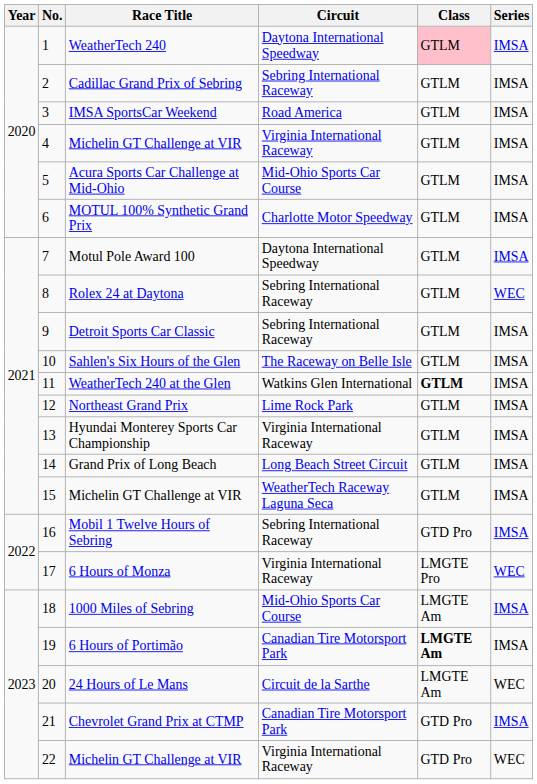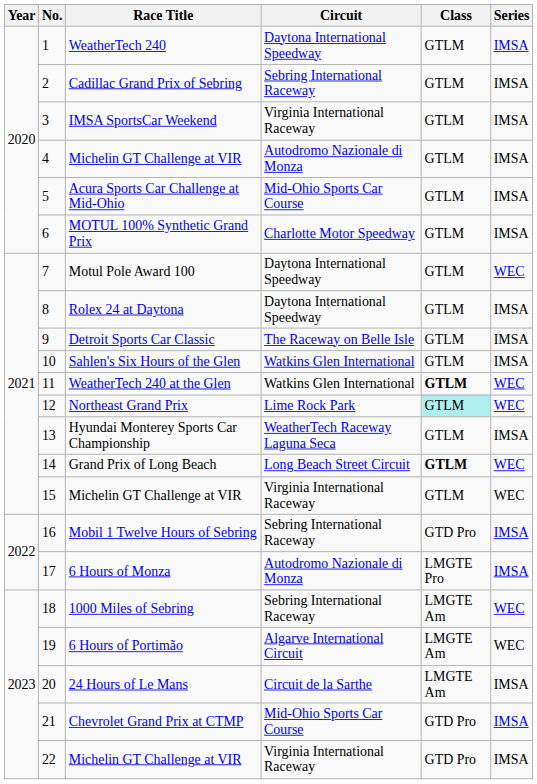WeatherTech 240 | Class: pink background -> no background
IMSA SportsCar Weekend | Circuit: Road America -> Virginia International Raceway
4 / Michelin GT Challenge at VIR | Circuit: Virginia International Raceway -> Autodromo Nazionale di Monza
Motul Pole Award 100 | Series: IMSA -> WEC
Rolex 24 at Daytona | Circuit: Sebring International Raceway -> Daytona International Speedway
Rolex 24 at Daytona | Series: WEC -> IMSA
Detroit Sports Car Classic | Circuit: Sebring International Raceway -> The Raceway on Belle Isle
Sahlen's Six Hours of the Glen | Circuit: The Raceway on Belle Isle -> Watkins Glen International
WeatherTech 240 at the Glen | Series: IMSA -> WEC
Northeast Grand Prix | Class: no background -> paleturquoise background
Northeast Grand Prix | Series: IMSA -> WEC
Hyundai Monterey Sports Car Championship | Circuit: Virginia International Raceway -> WeatherTech Raceway Laguna Seca
Grand Prix of Long Beach | Class: normal -> bold
Grand Prix of Long Beach | Series: IMSA -> WEC
15 / Michelin GT Challenge at VIR | Circuit: WeatherTech Raceway Laguna Seca -> Virginia International Raceway
15 / Michelin GT Challenge at VIR | Series: IMSA -> WEC
6 Hours of Monza | Circuit: Virginia International Raceway -> Autodromo Nazionale di Monza
6 Hours of Monza | Series: WEC -> IMSA
1000 Miles of Sebring | Circuit: Mid-Ohio Sports Car Course -> Sebring International Raceway
1000 Miles of Sebring | Series: IMSA -> WEC
6 Hours of Portimão | Circuit: Canadian Tire Motorsport Park -> Algarve International Circuit
6 Hours of Portimão | Class: bold -> normal
6 Hours of Portimão | Series: IMSA -> WEC
24 Hours of Le Mans | Series: WEC -> IMSA
Chevrolet Grand Prix at CTMP | Circuit: Canadian Tire Motorsport Park -> Mid-Ohio Sports Car Course
22 / Michelin GT Challenge at VIR | Series: WEC -> IMSA
